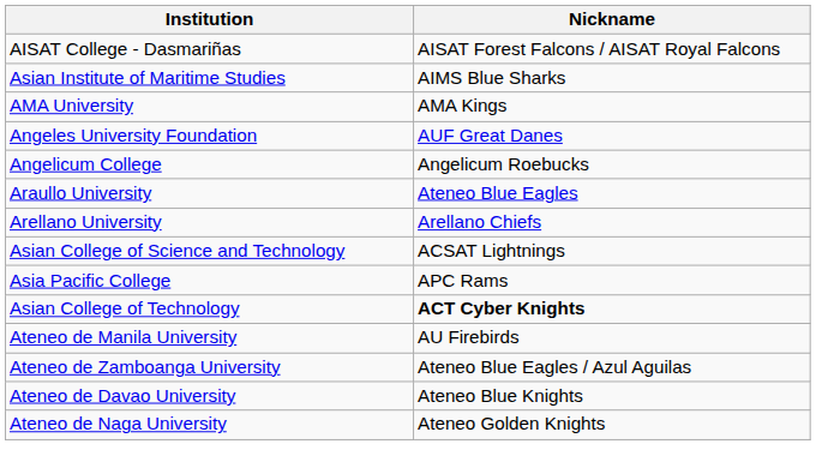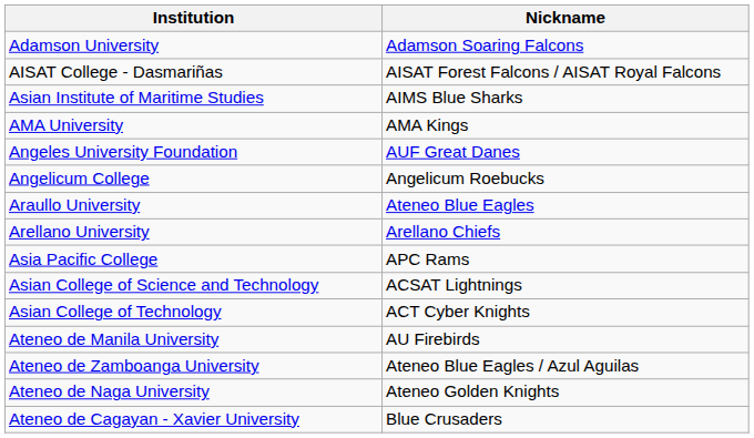+ row: Adamson University | Adamson Soaring Falcons
rows swapped: Asia Pacific College <-> Asian College of Science and Technology
Asian College of Technology | Nickname: bold -> normal
- row: Ateneo de Davao University | Ateneo Blue Knights
+ row: Ateneo de Cagayan - Xavier University | Blue Crusaders
